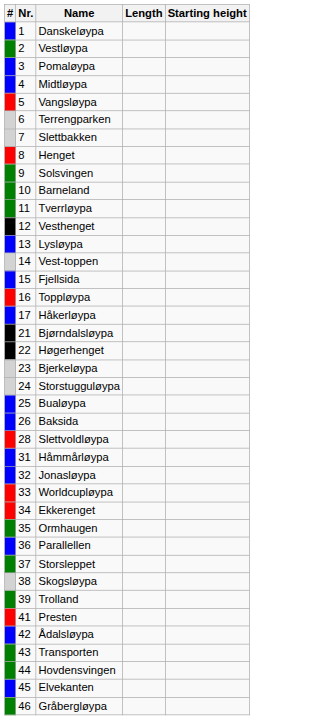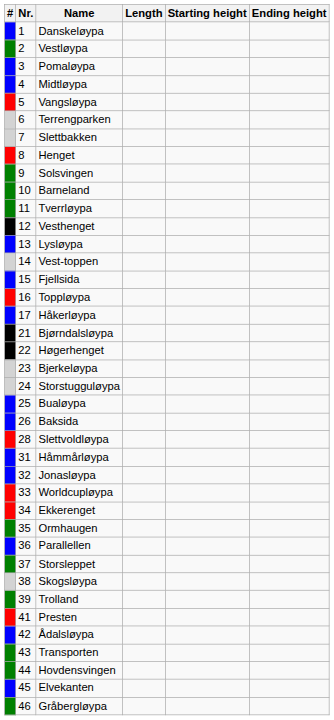+ column: Ending height
